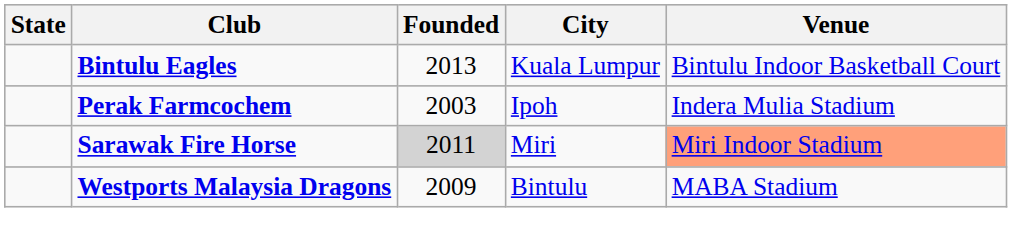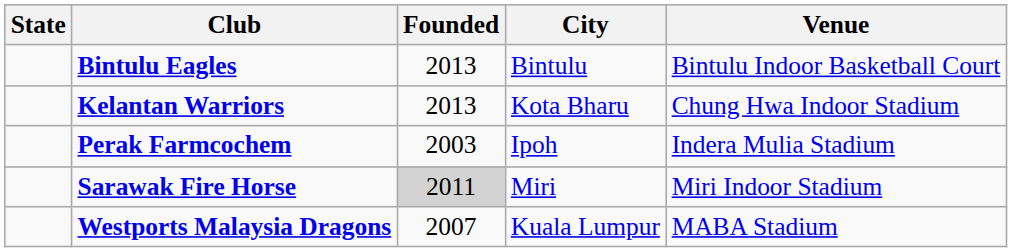Bintulu Eagles | City: Kuala Lumpur -> Bintulu
+ row: Kelantan Warriors | 2013 | Kota Bharu | Chung Hwa Indoor Stadium
Sarawak Fire Horse | Venue: lightsalmon background -> no background
Westports Malaysia Dragons | Founded: 2009 -> 2007
Westports Malaysia Dragons | City: Bintulu -> Kuala Lumpur
